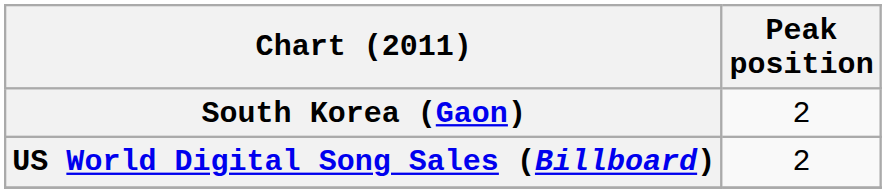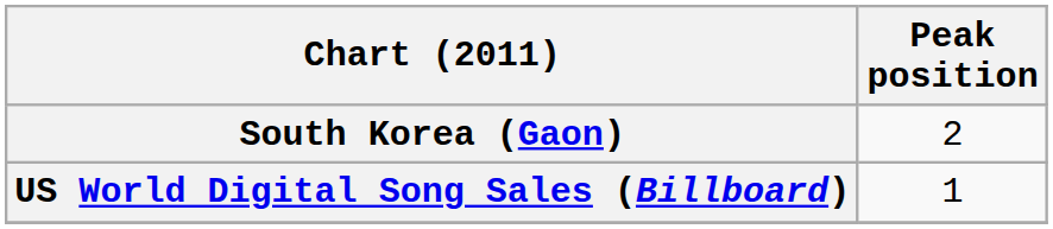US World Digital Song Sales (Billboard) | Peak position: 2 -> 1
